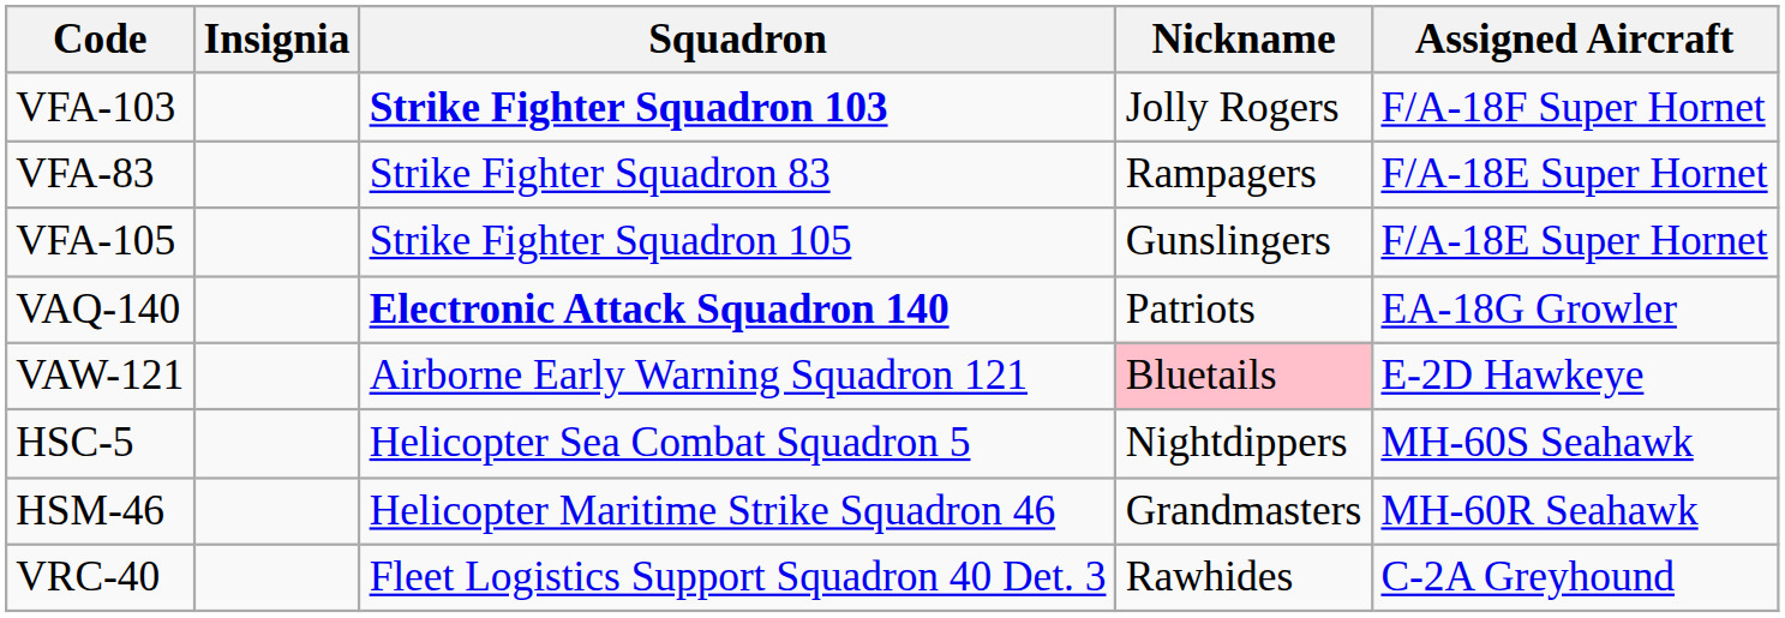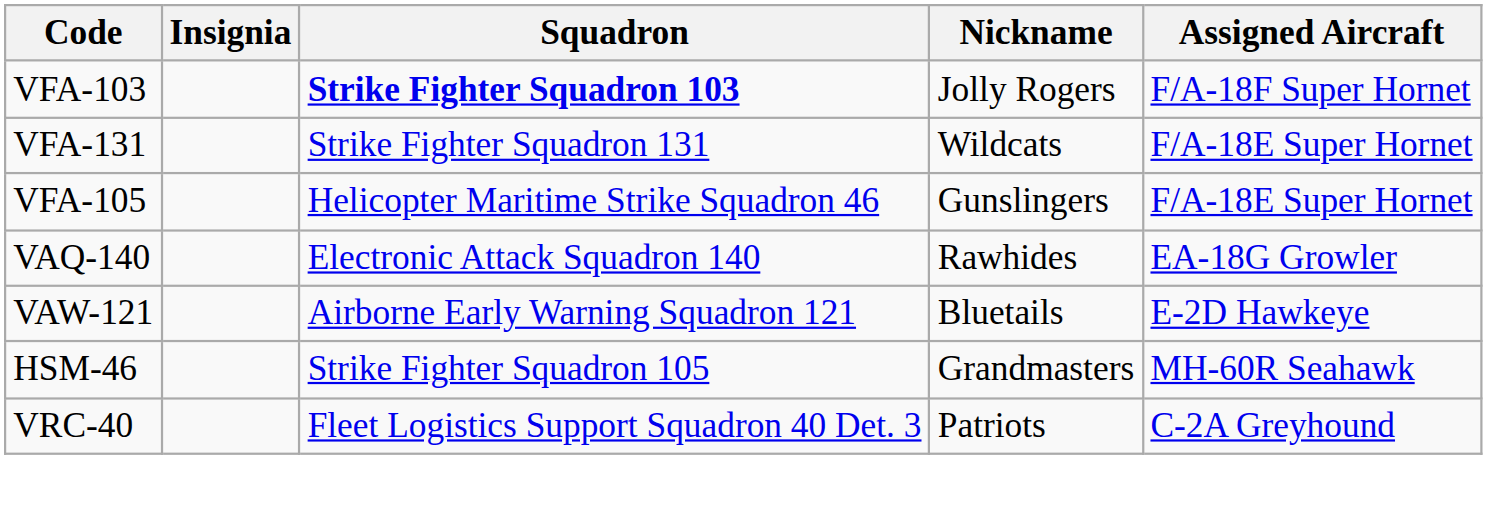- row: VFA-83 | Strike Fighter Squadron 83 | Rampagers | F/A-18E Super Hornet
+ row: VFA-131 | Strike Fighter Squadron 131 | Wildcats | F/A-18E Super Hornet
VFA-105 | Squadron: Strike Fighter Squadron 105 -> Helicopter Maritime Strike Squadron 46
VAQ-140 | Squadron: bold -> normal
VAQ-140 | Nickname: Patriots -> Rawhides
VAW-121 | Nickname: pink background -> no background
- row: HSC-5 | Helicopter Sea Combat Squadron 5 | Nightdippers | MH-60S Seahawk
HSM-46 | Squadron: Helicopter Maritime Strike Squadron 46 -> Strike Fighter Squadron 105
VRC-40 | Nickname: Rawhides -> Patriots
